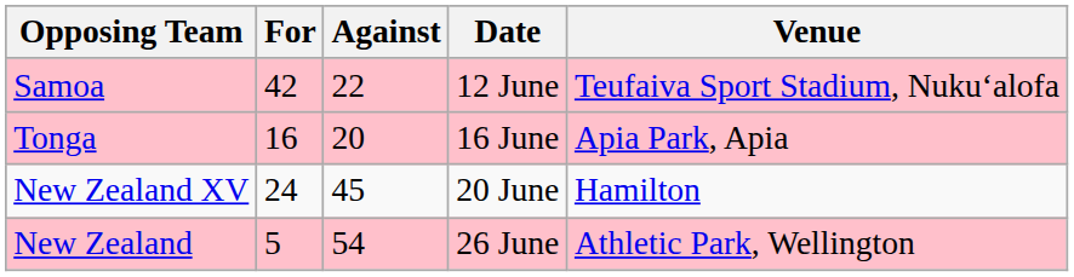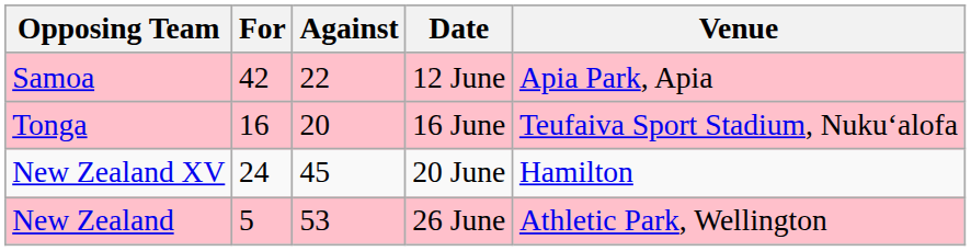Samoa | Venue: Teufaiva Sport Stadium, Nukuʻalofa -> Apia Park, Apia
Tonga | Venue: Apia Park, Apia -> Teufaiva Sport Stadium, Nukuʻalofa
New Zealand | Against: 54 -> 53
